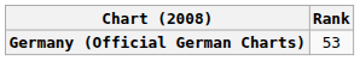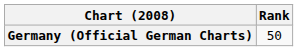Germany (Official German Charts) | Rank: 53 -> 50
